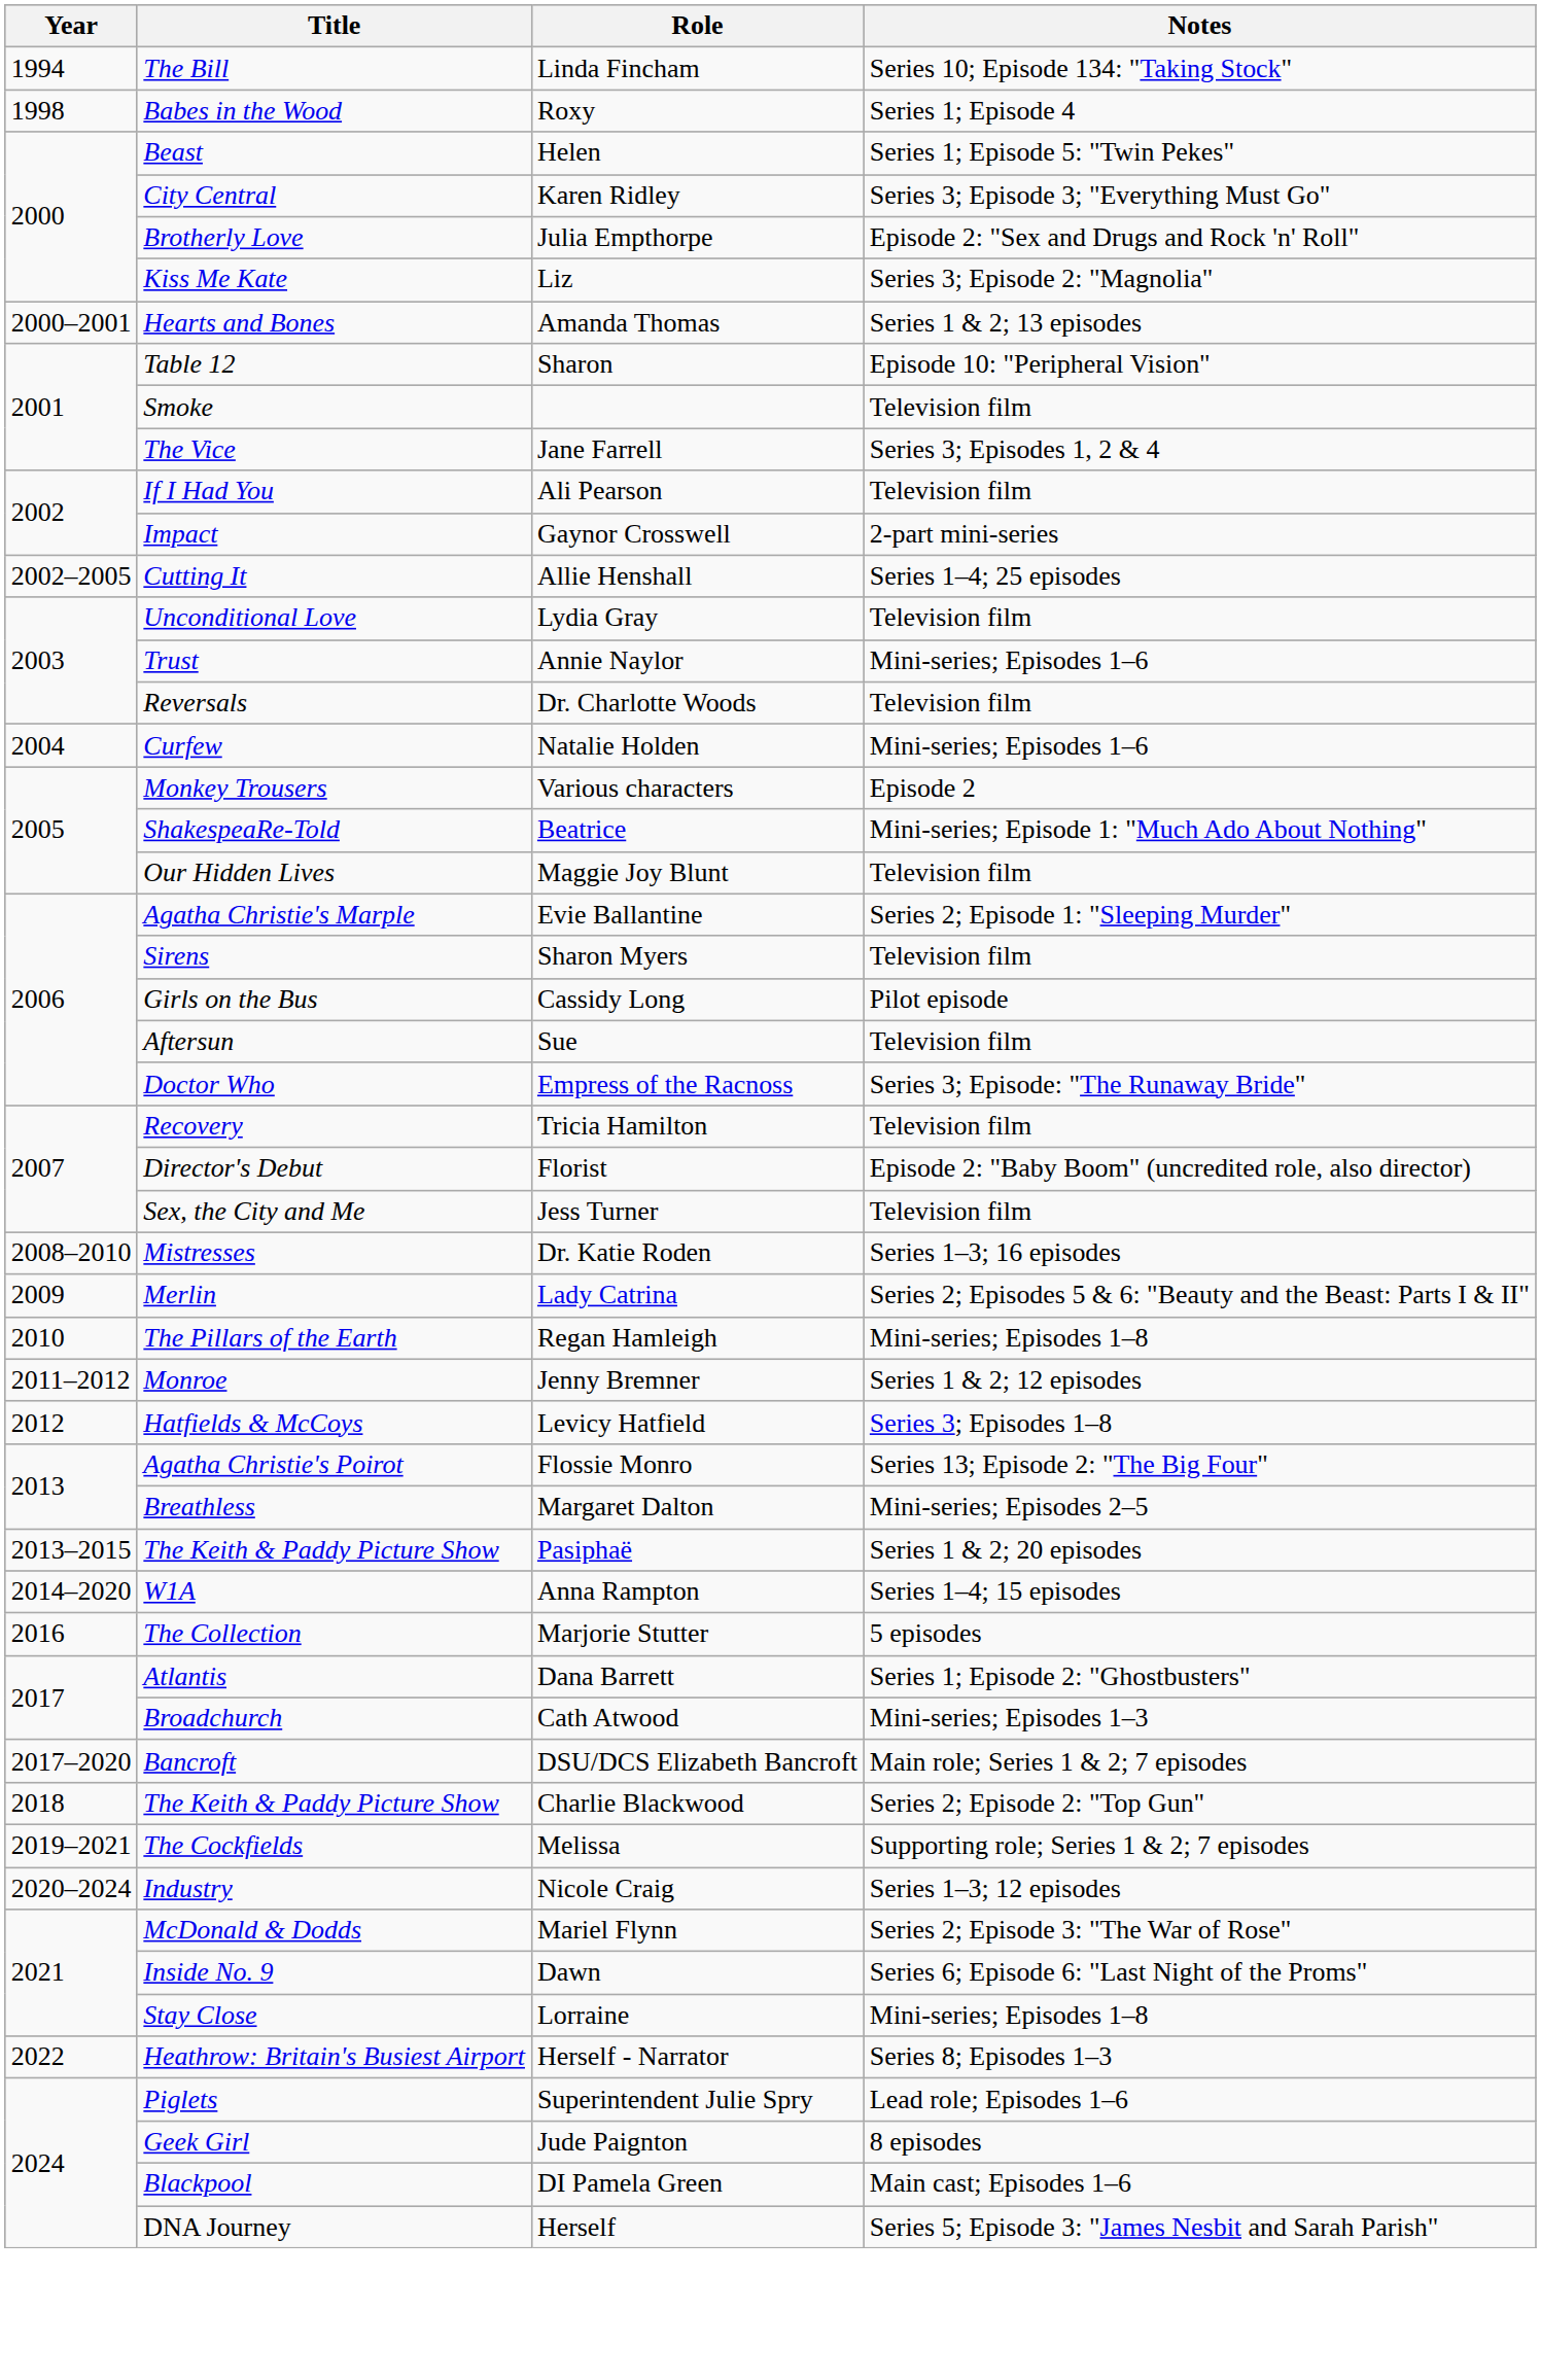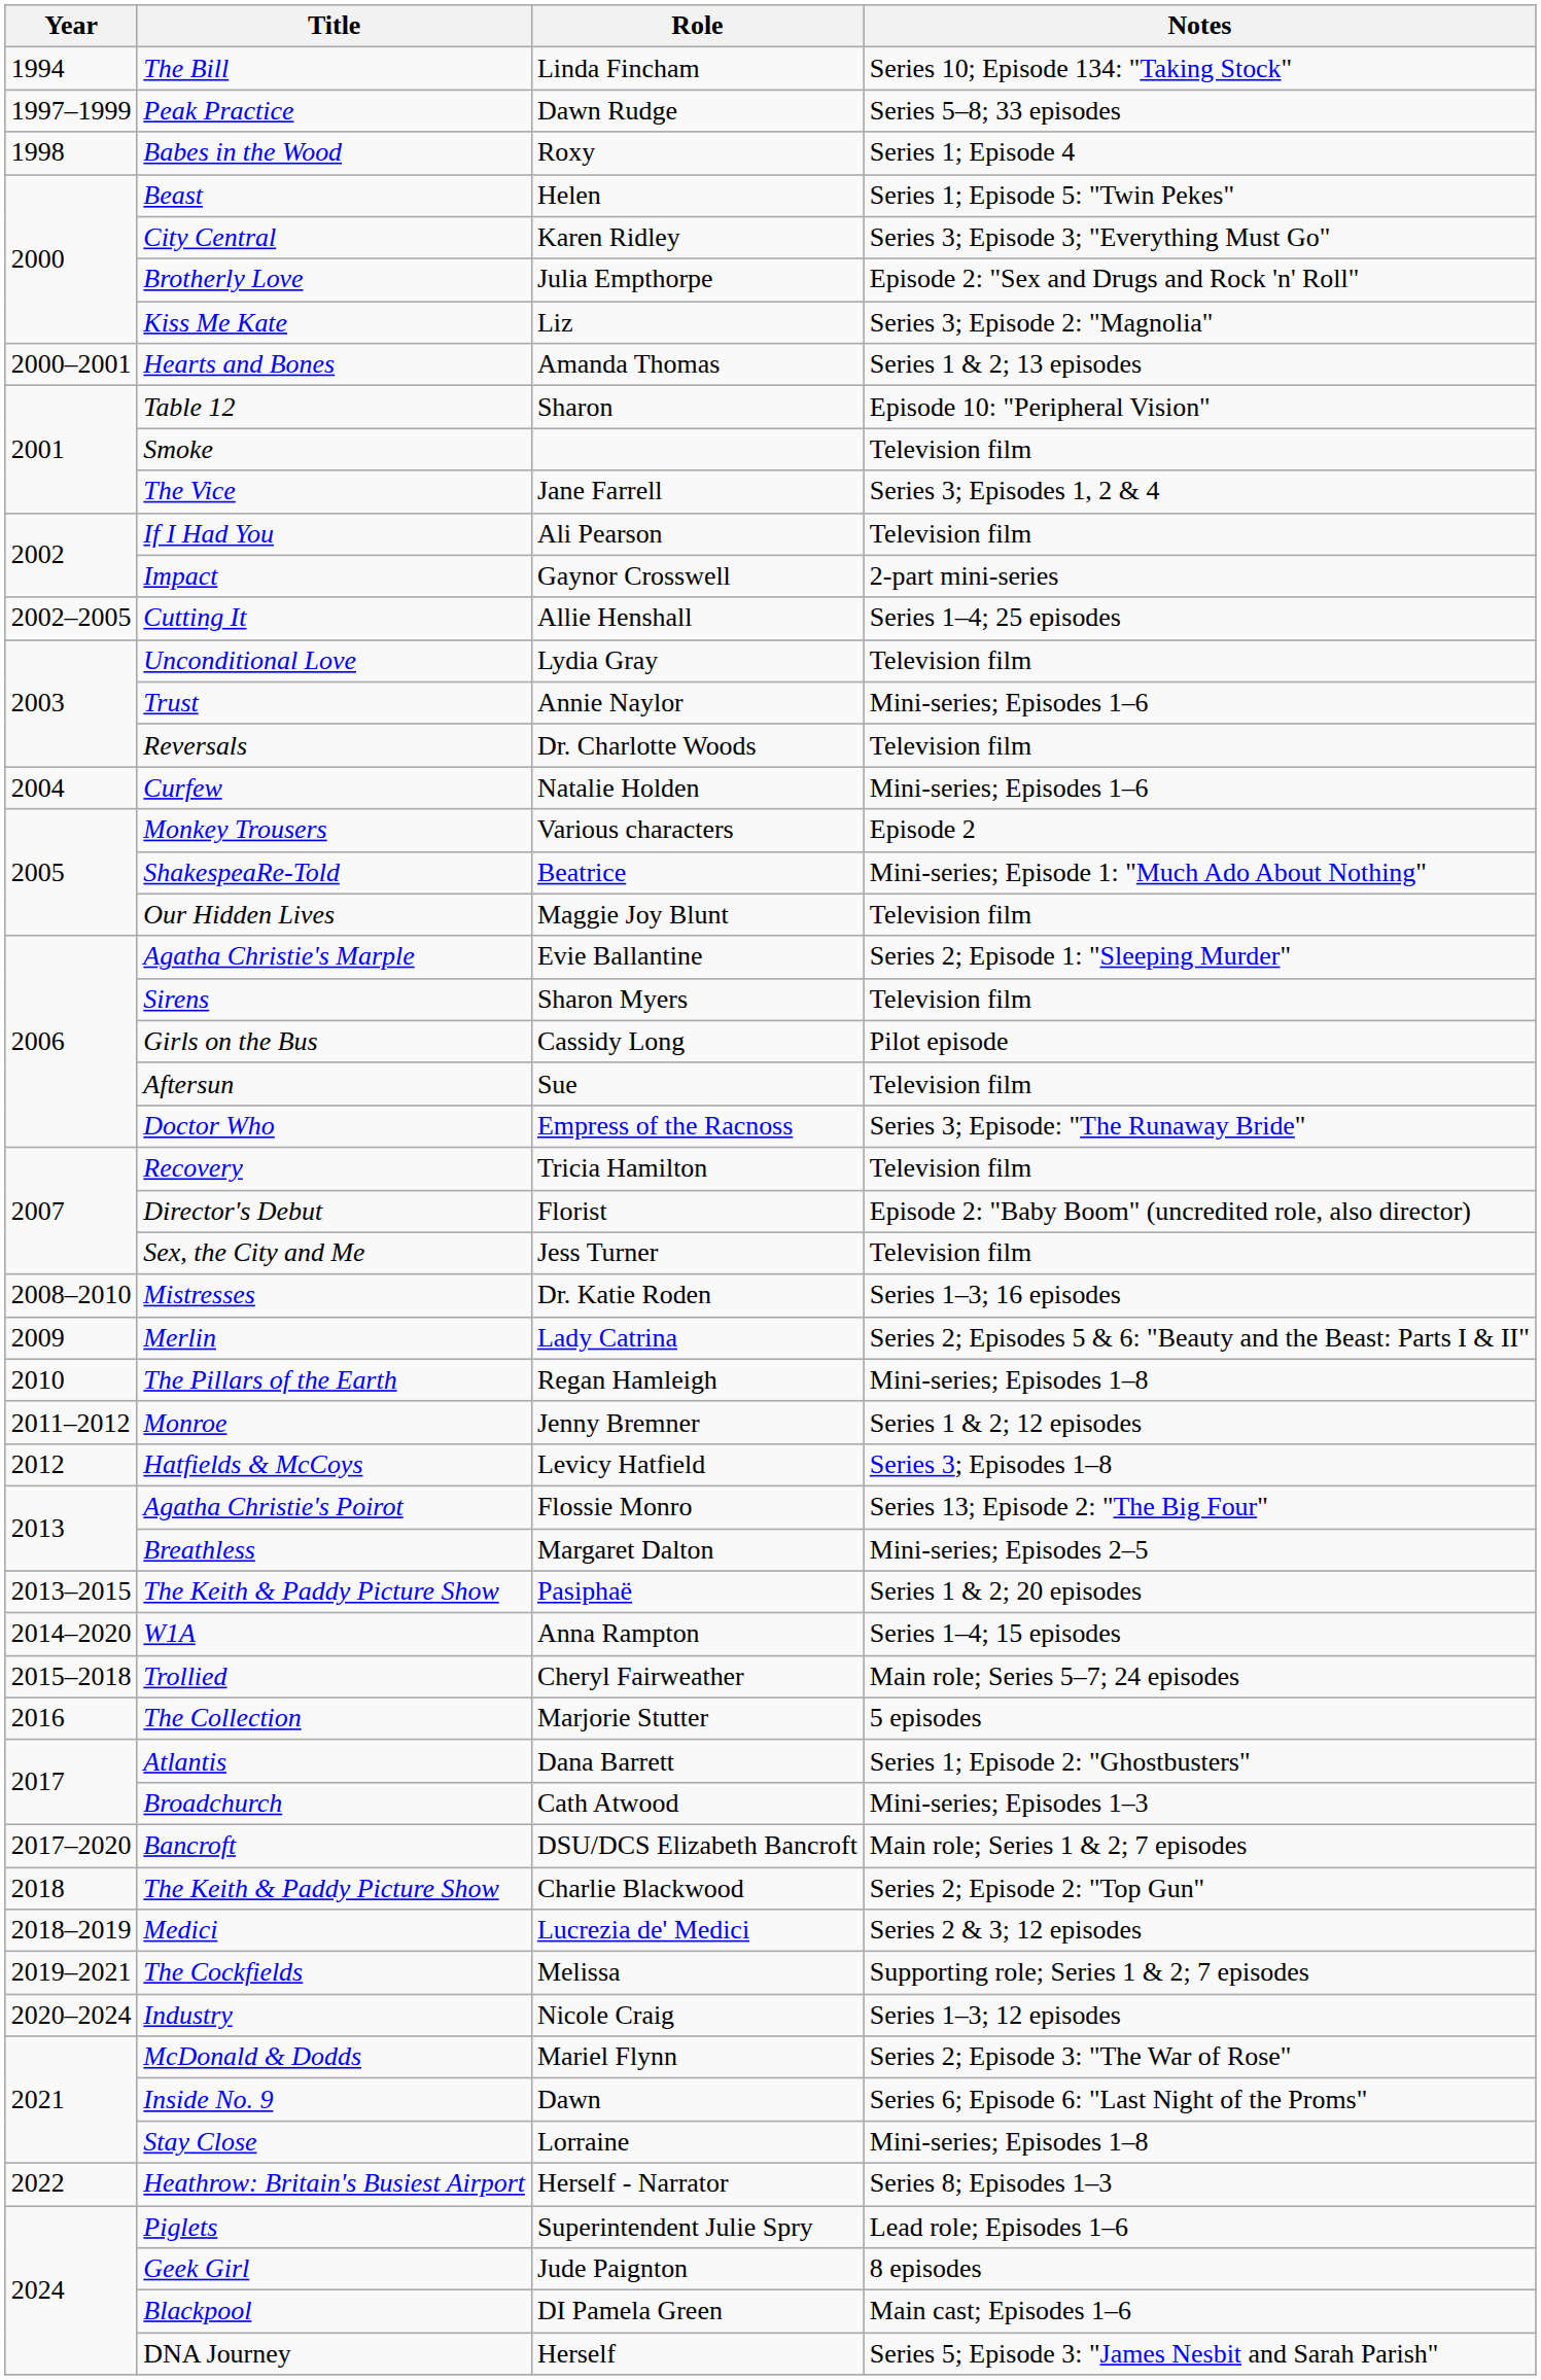+ row: 1997–1999 | Peak Practice | Dawn Rudge | Series 5–8; 33 episodes
+ row: 2015–2018 | Trollied | Cheryl Fairweather | Main role; Series 5–7; 24 episodes
+ row: 2018–2019 | Medici | Lucrezia de' Medici | Series 2 & 3; 12 episodes
